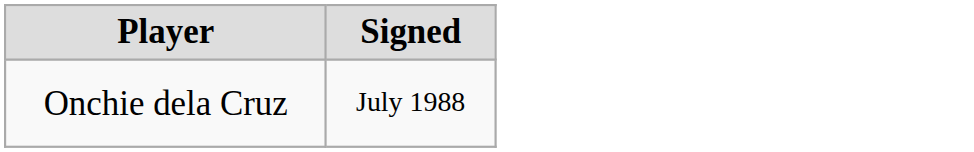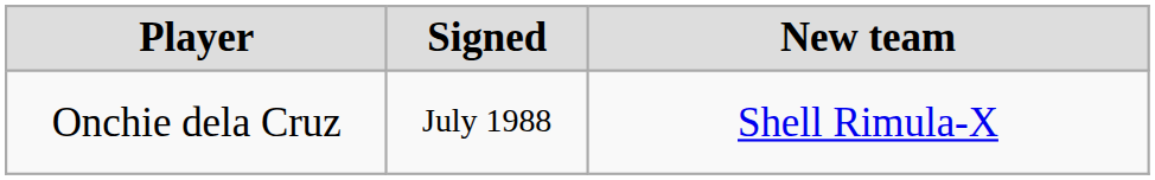+ column: New team | Shell Rimula-X
